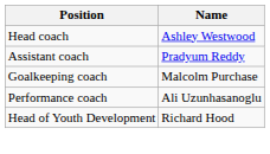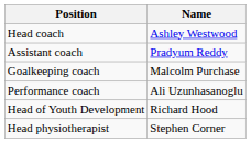+ row: Head physiotherapist | Stephen Corner
